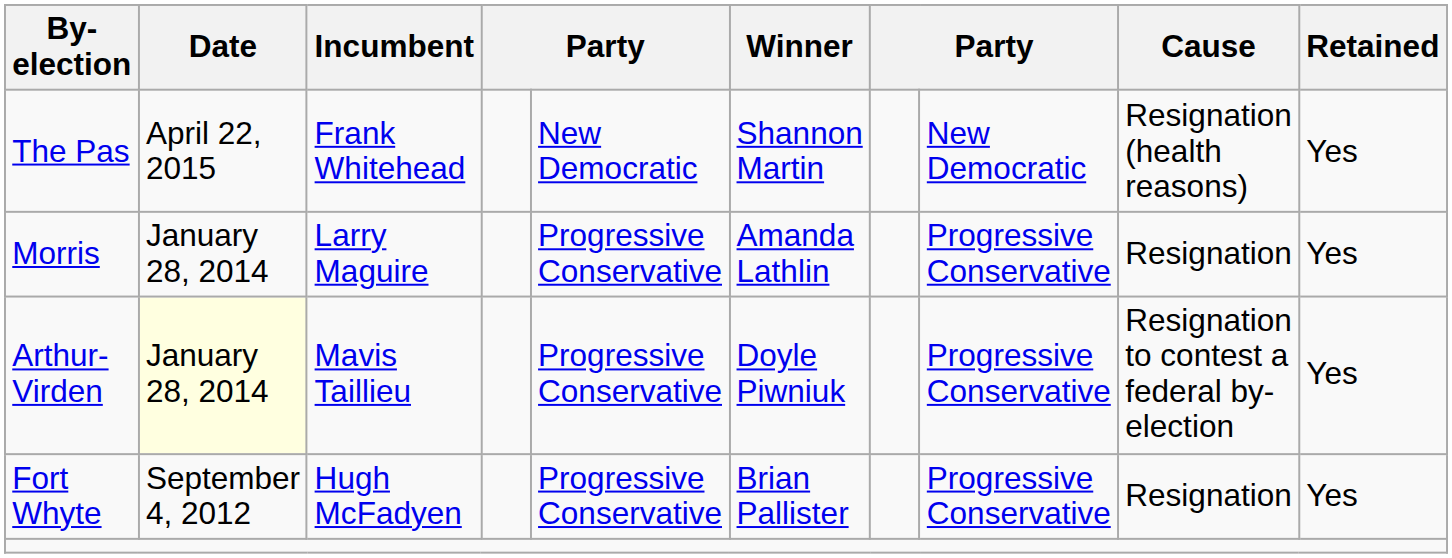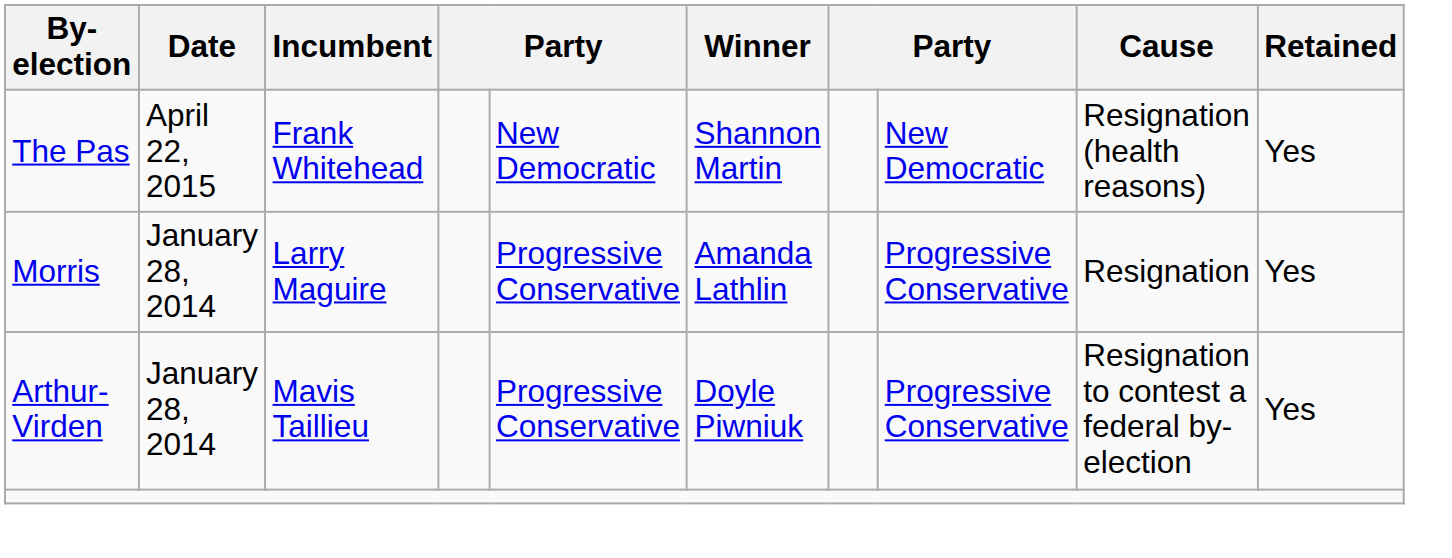Arthur-Virden | Date: lightyellow background -> no background
- row: Fort Whyte | September 4, 2012 | Hugh McFadyen | Progressive Conservative | Brian Pallister | Progressive Conservative | Resignation | Yes
